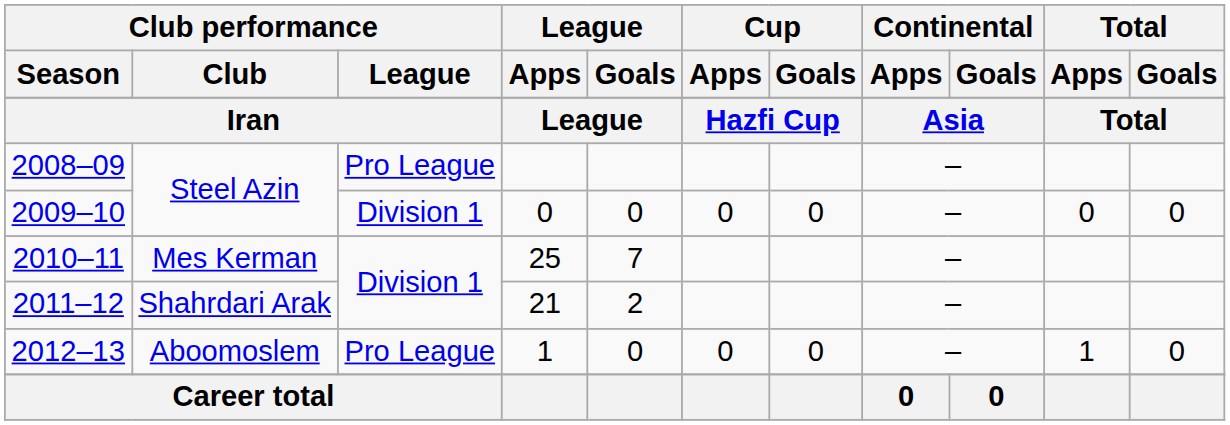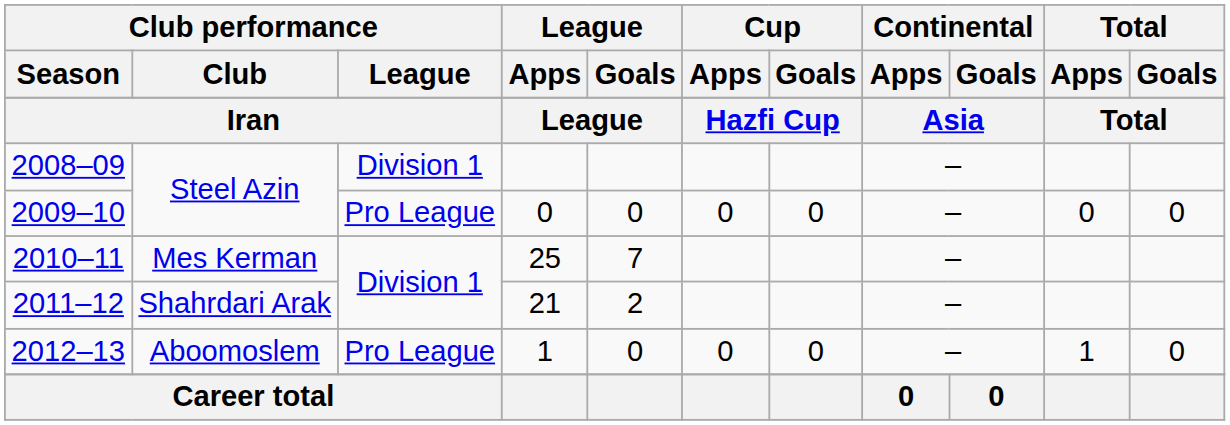2008–09 | Club performance / League: Pro League -> Division 1
2009–10 | Club performance / League: Division 1 -> Pro League
